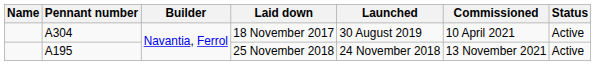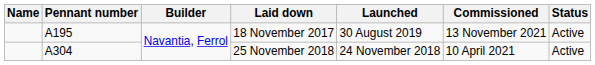18 November 2017 | Pennant number: A304 -> A195
18 November 2017 | Commissioned: 10 April 2021 -> 13 November 2021
25 November 2018 | Pennant number: A195 -> A304
25 November 2018 | Commissioned: 13 November 2021 -> 10 April 2021
